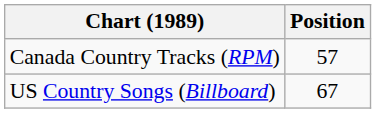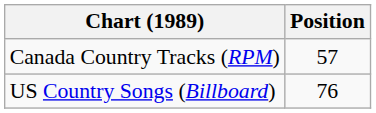US Country Songs (Billboard) | Position: 67 -> 76
